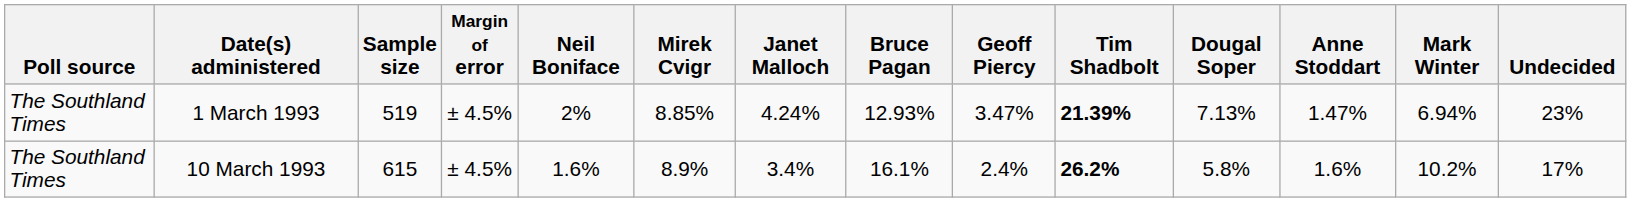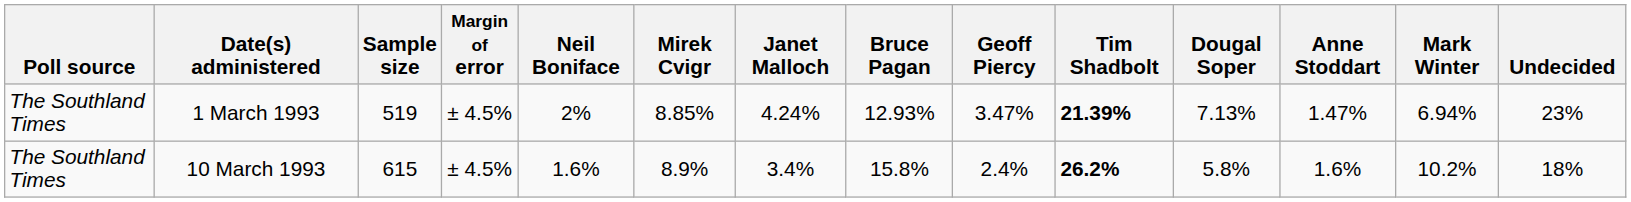10 March 1993 | Bruce Pagan: 16.1% -> 15.8%
10 March 1993 | Undecided: 17% -> 18%
